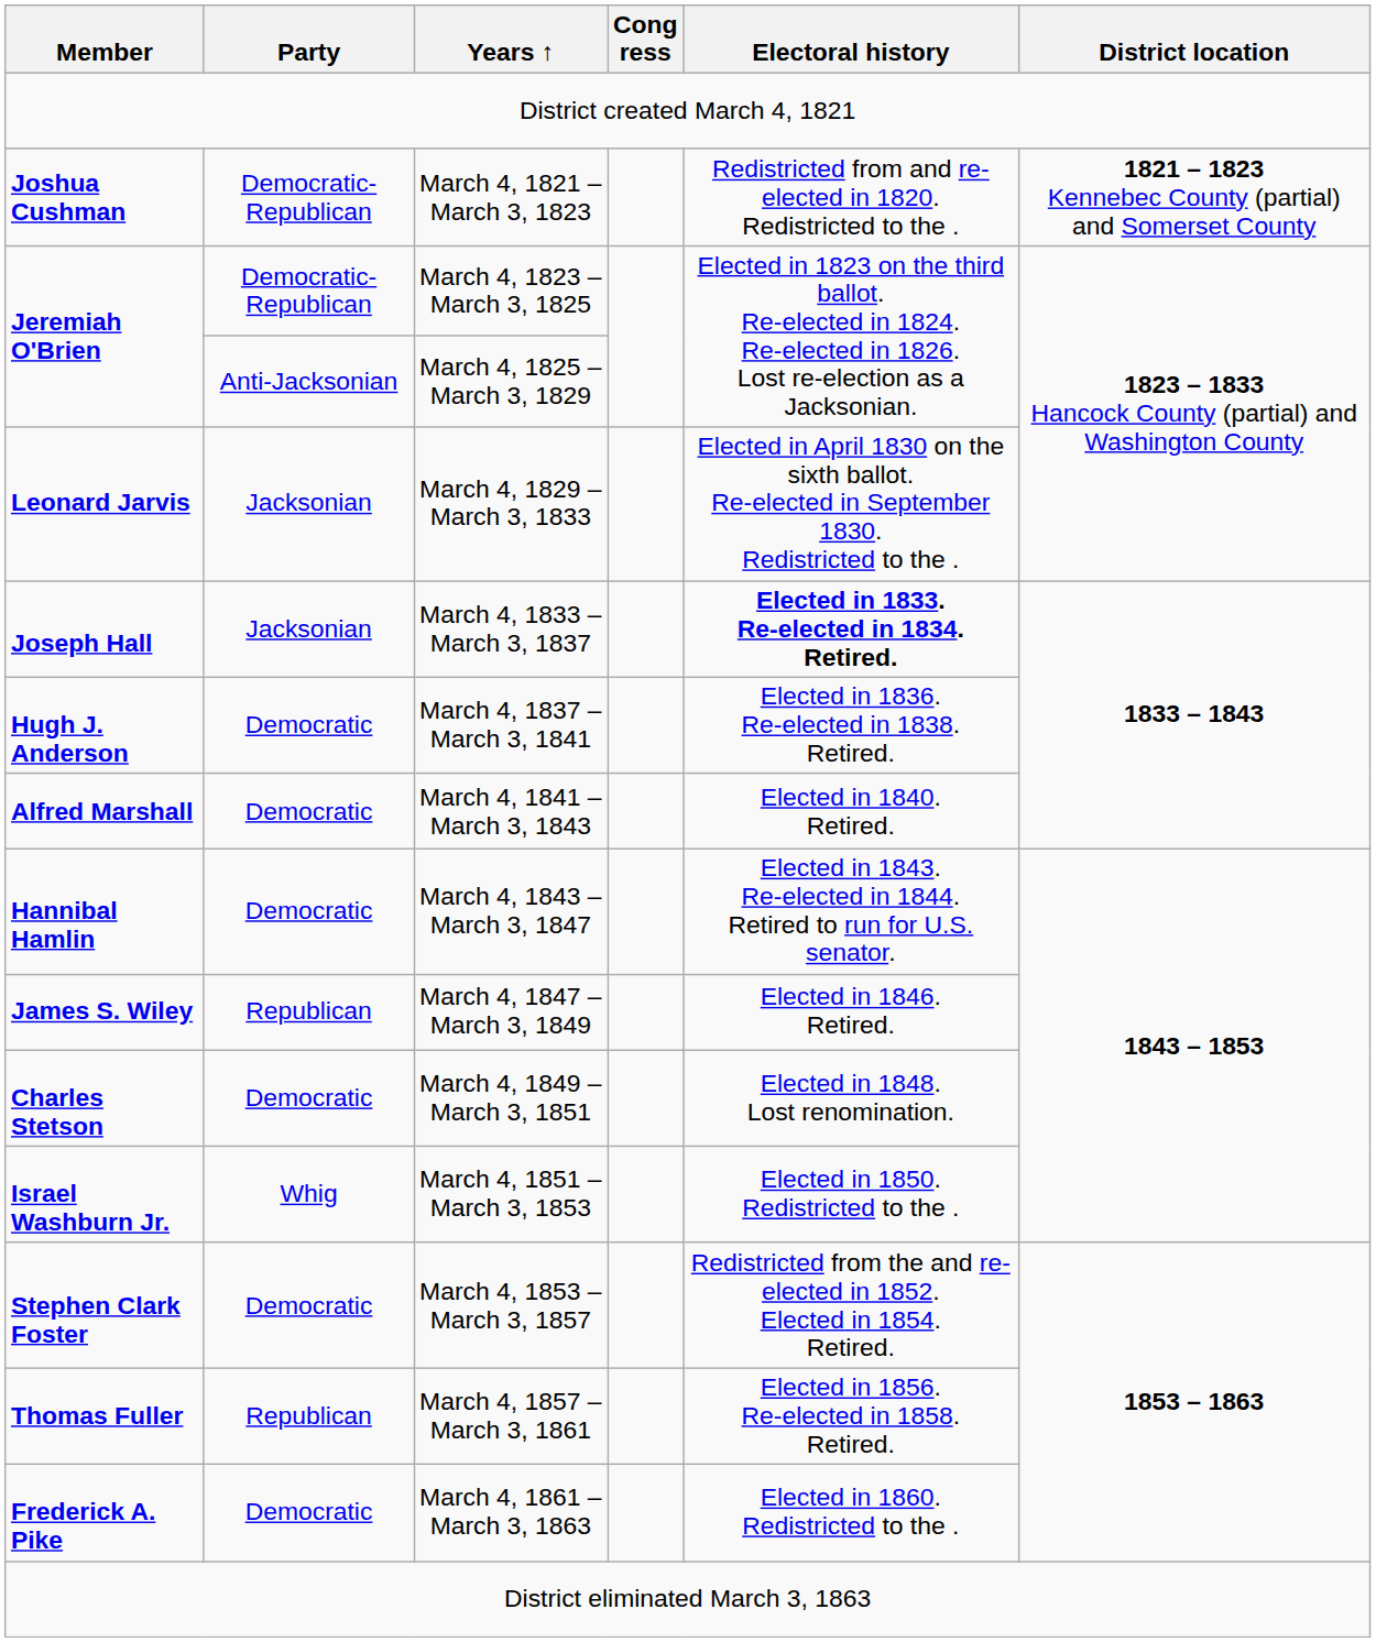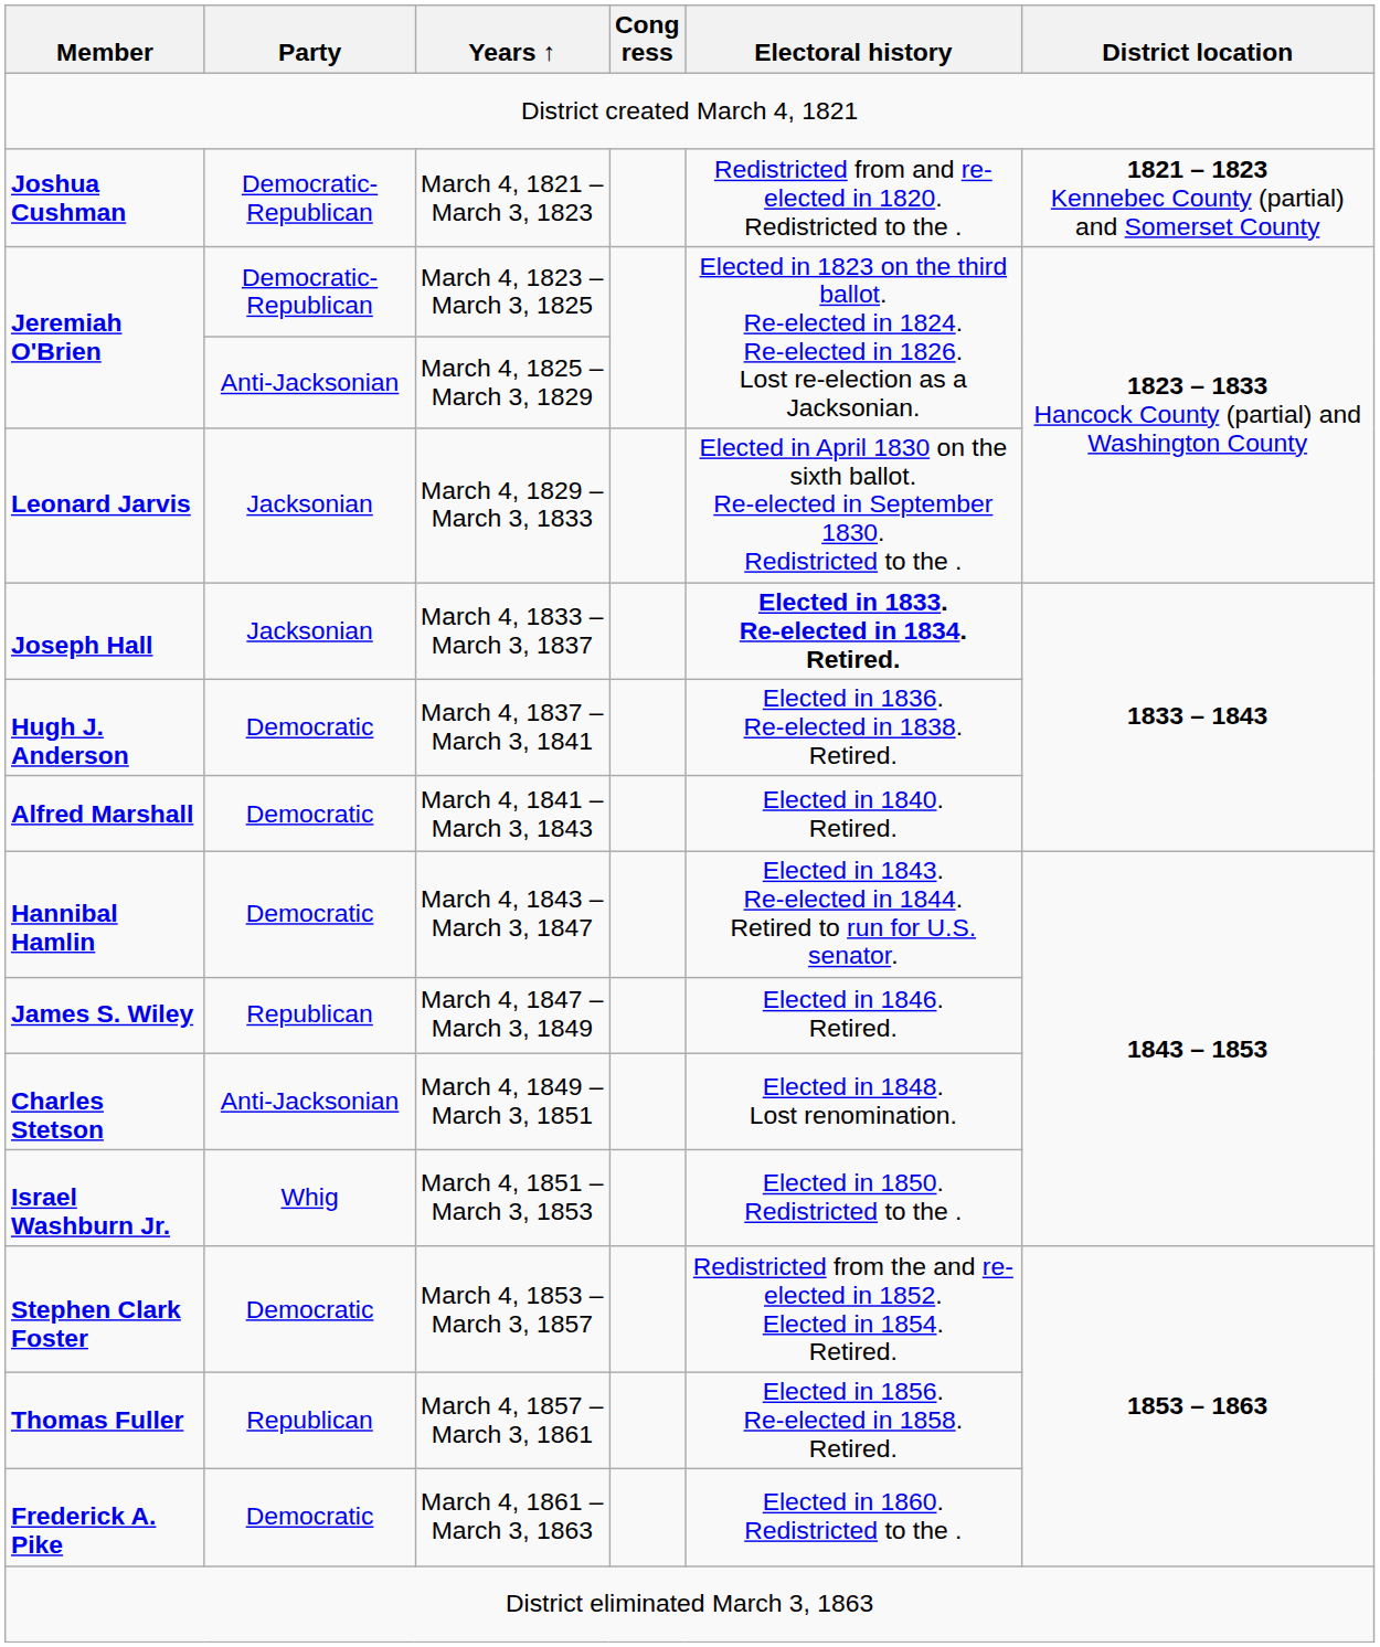March 4, 1849 – March 3, 1851 | Party: Democratic -> Anti-Jacksonian
